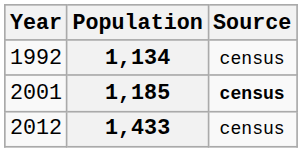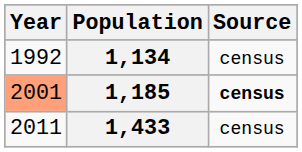1,185 | Year: no background -> lightsalmon background
1,433 | Year: 2012 -> 2011
